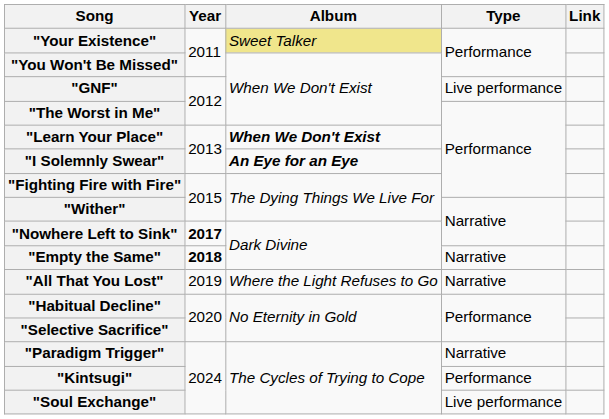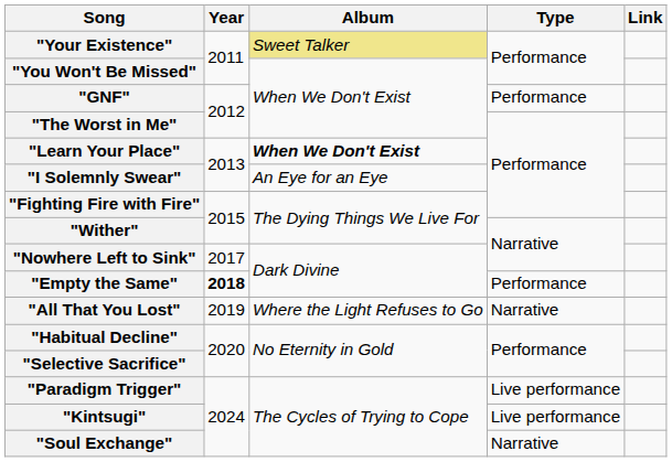"GNF" | Type: Live performance -> Performance
"I Solemnly Swear" | Album: bold -> normal
"Nowhere Left to Sink" | Year: bold -> normal
"Empty the Same" | Type: Narrative -> Performance
"Paradigm Trigger" | Type: Narrative -> Live performance
"Kintsugi" | Type: Performance -> Live performance
"Soul Exchange" | Type: Live performance -> Narrative
